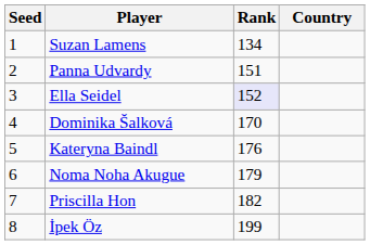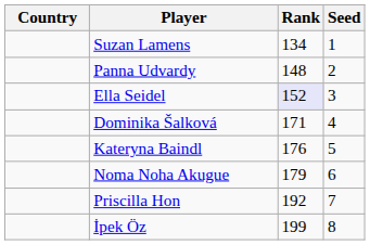columns swapped: Country <-> Seed
Panna Udvardy | Rank: 151 -> 148
Dominika Šalková | Rank: 170 -> 171
Priscilla Hon | Rank: 182 -> 192
